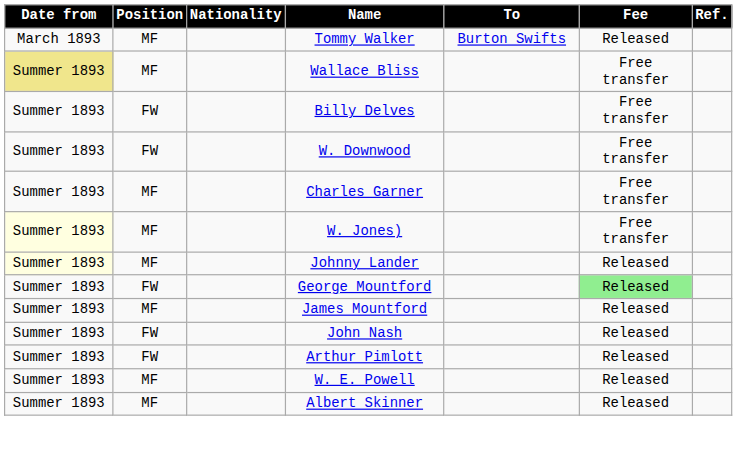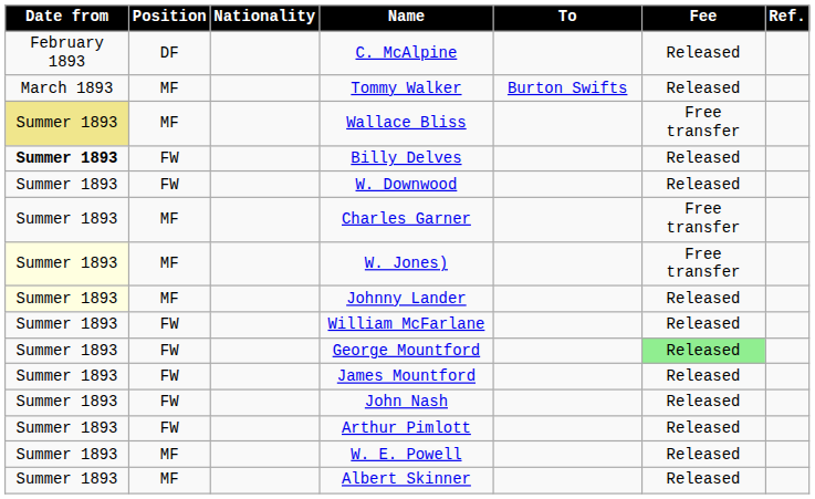+ row: February 1893 | DF | C. McAlpine | Released
Billy Delves | Date from: normal -> bold
Billy Delves | Fee: Free transfer -> Released
W. Downwood | Fee: Free transfer -> Released
+ row: Summer 1893 | FW | William McFarlane | Released
James Mountford | Position: MF -> FW
